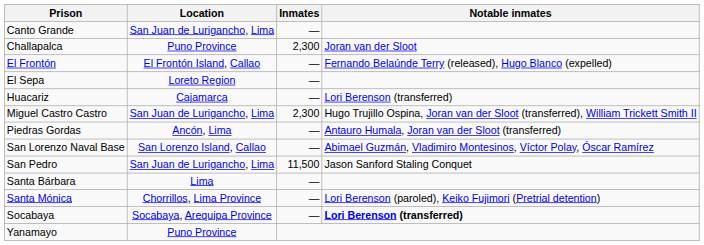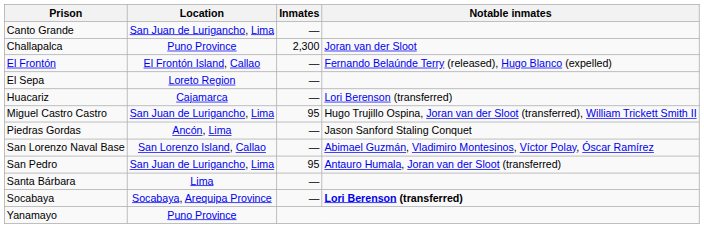Miguel Castro Castro | Inmates: 2,300 -> 95
Piedras Gordas | Notable inmates: Antauro Humala, Joran van der Sloot (transferred) -> Jason Sanford Staling Conquet
San Pedro | Inmates: 11,500 -> 95
San Pedro | Notable inmates: Jason Sanford Staling Conquet -> Antauro Humala, Joran van der Sloot (transferred)
- row: Santa Mónica | Chorrillos, Lima Province | — | Lori Berenson (paroled), Keiko Fujimori (Pretrial detention)
